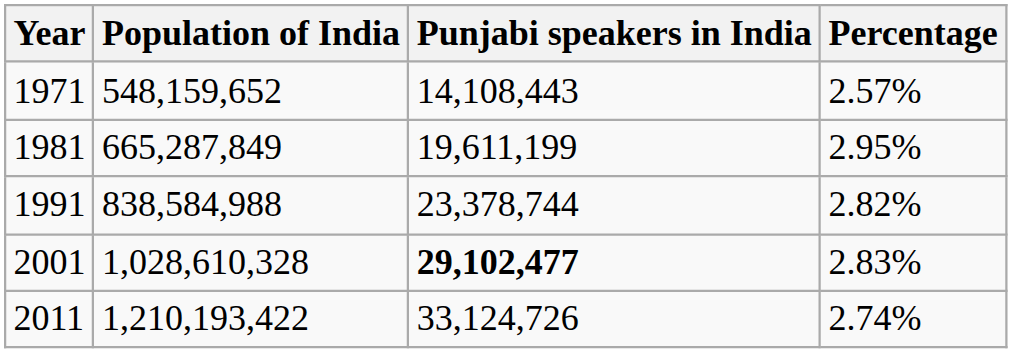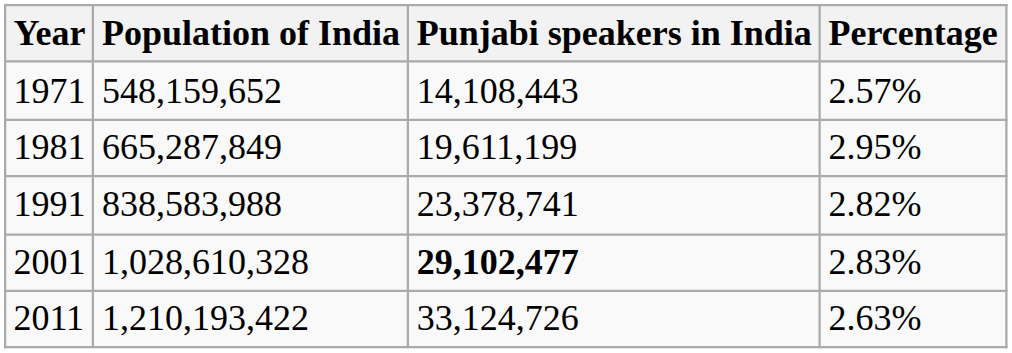1991 | Population of India: 838,584,988 -> 838,583,988
1991 | Punjabi speakers in India: 23,378,744 -> 23,378,741
2011 | Percentage: 2.74% -> 2.63%
